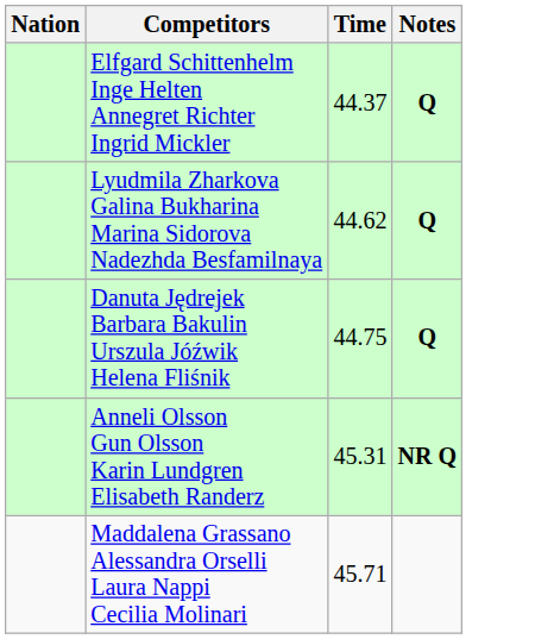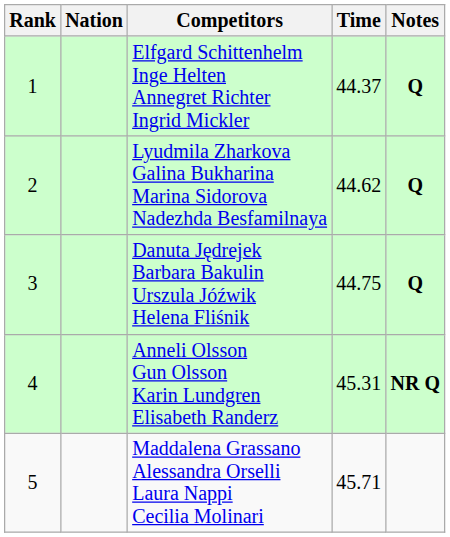+ column: Rank | 1 | 2 | 3 | 4 | 5
